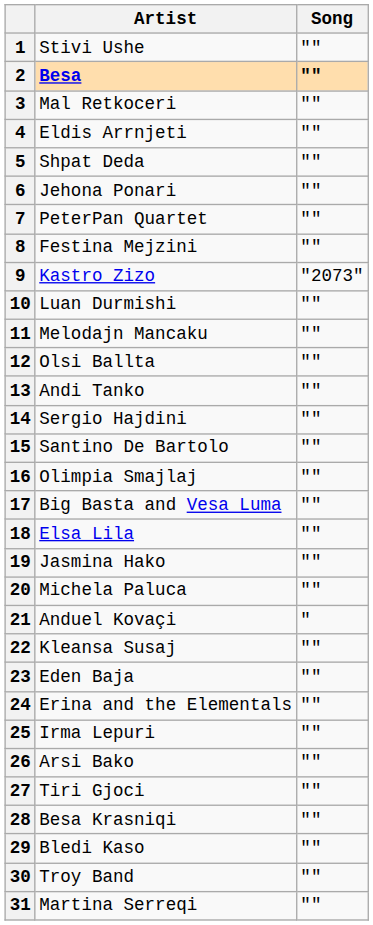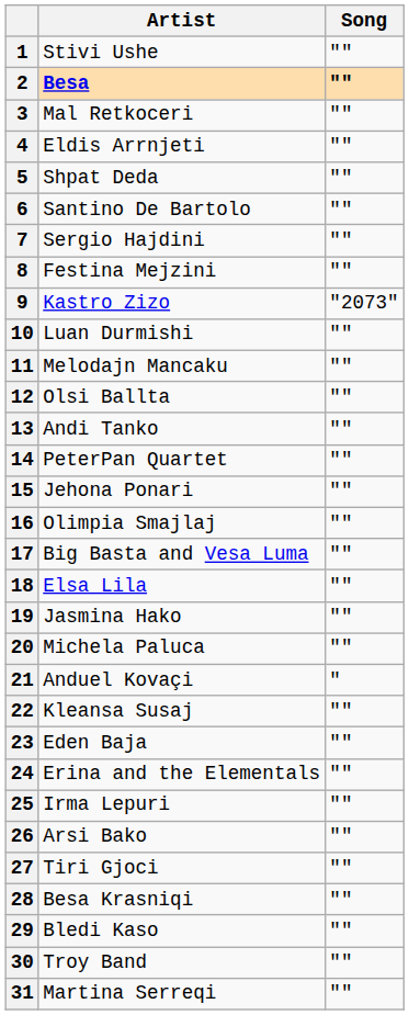6 | Artist: Jehona Ponari -> Santino De Bartolo
7 | Artist: PeterPan Quartet -> Sergio Hajdini
14 | Artist: Sergio Hajdini -> PeterPan Quartet
15 | Artist: Santino De Bartolo -> Jehona Ponari
